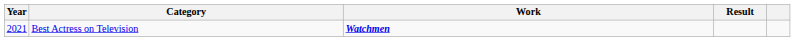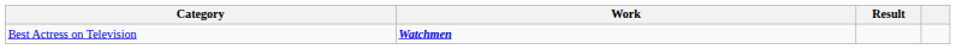- column: Year | 2021
